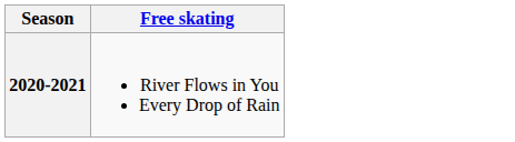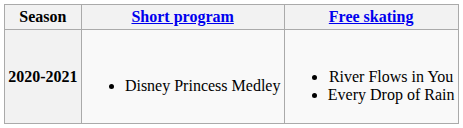+ column: Short program | Disney Princess Medley
